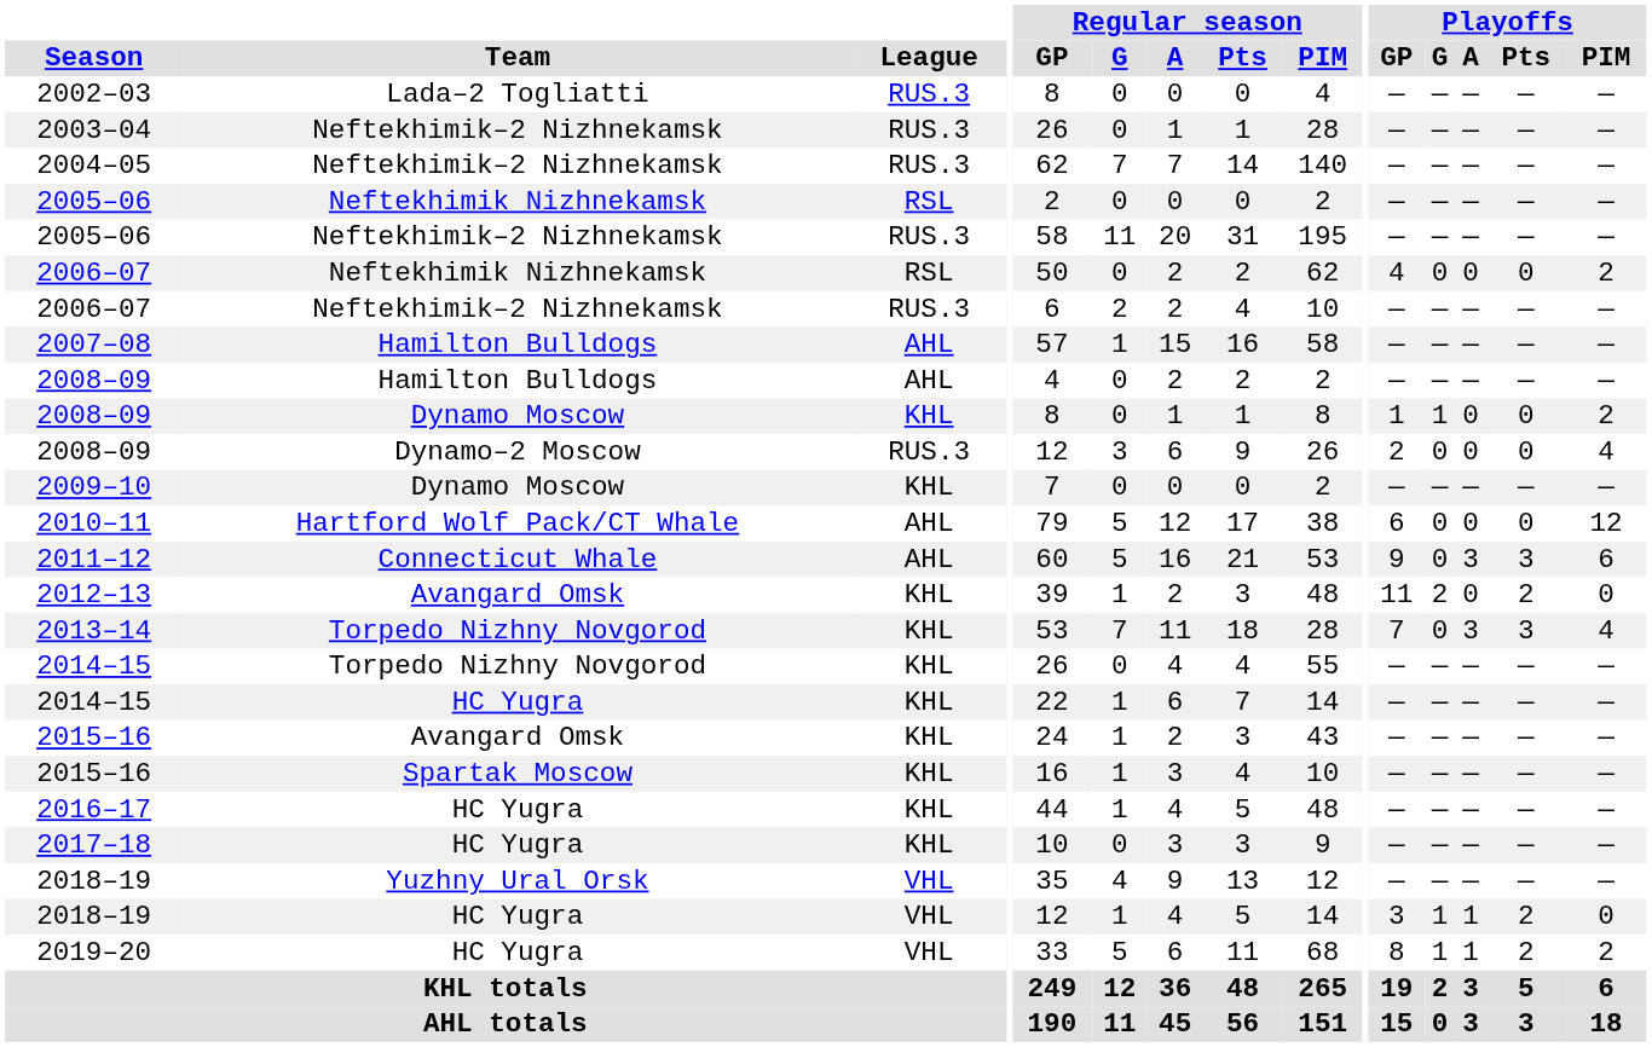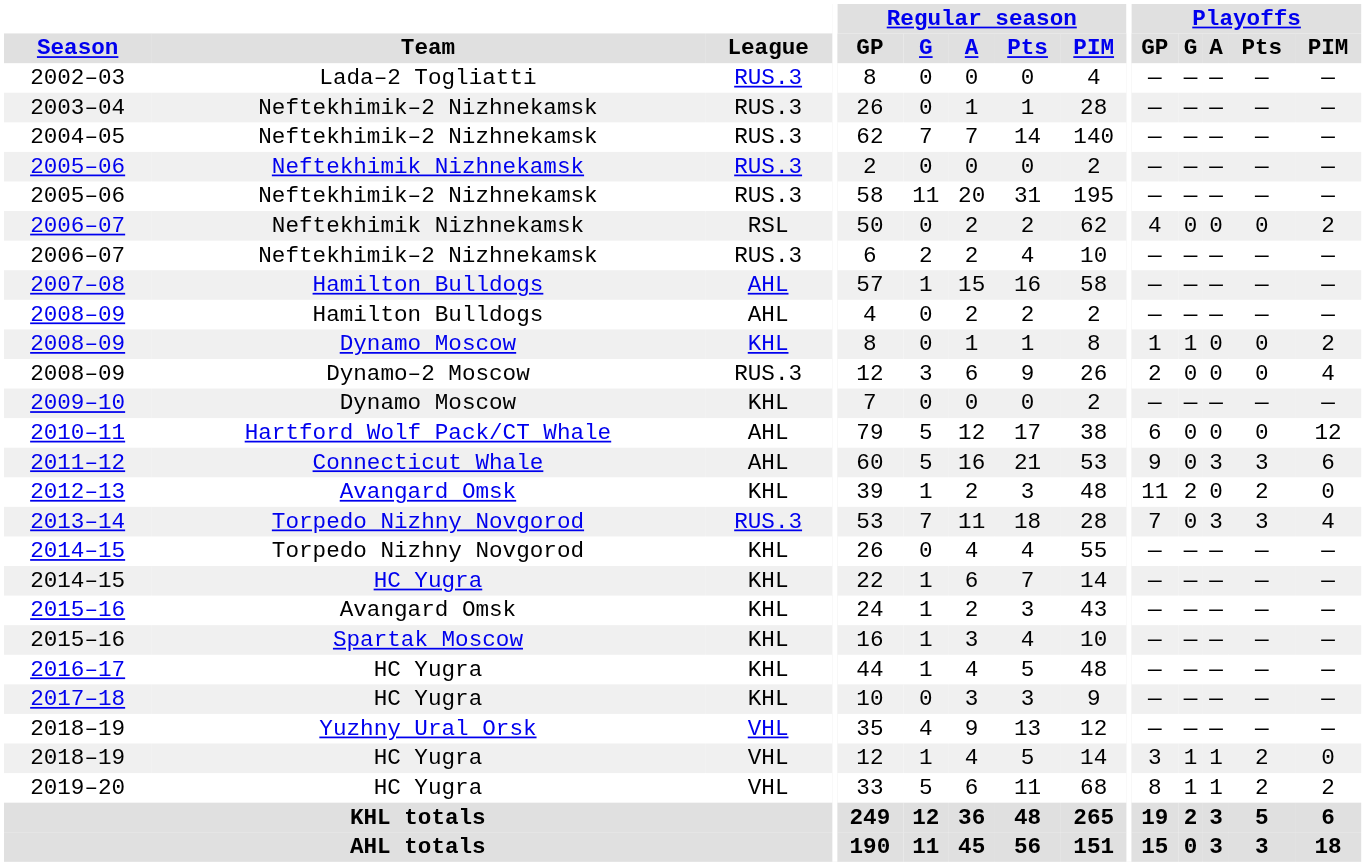2005–06 / Neftekhimik Nizhnekamsk | League: RSL -> RUS.3
2013–14 | League: KHL -> RUS.3
